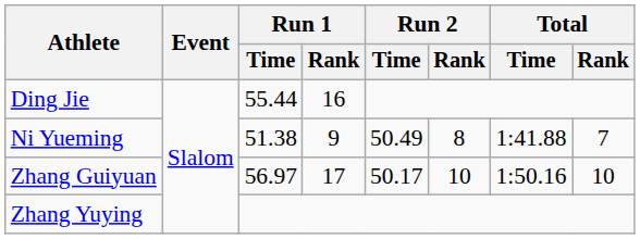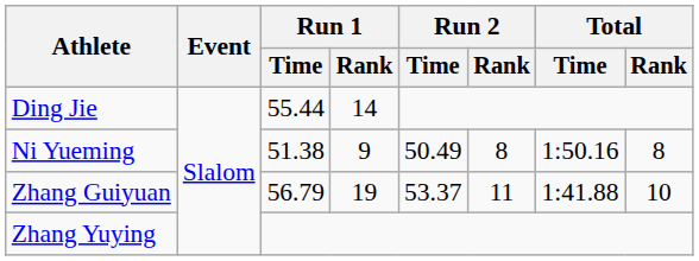Ding Jie | Run 1 / Rank: 16 -> 14
Ni Yueming | Total / Time: 1:41.88 -> 1:50.16
Ni Yueming | Total / Rank: 7 -> 8
Zhang Guiyuan | Run 1 / Time: 56.97 -> 56.79
Zhang Guiyuan | Run 1 / Rank: 17 -> 19
Zhang Guiyuan | Run 2 / Time: 50.17 -> 53.37
Zhang Guiyuan | Run 2 / Rank: 10 -> 11
Zhang Guiyuan | Total / Time: 1:50.16 -> 1:41.88
